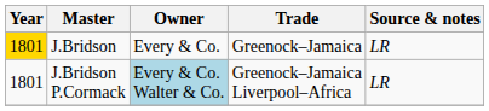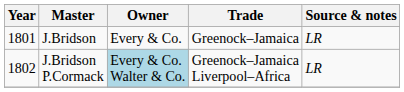J.Bridson | Year: gold background -> no background
J.Bridson P.Cormack | Year: 1801 -> 1802
